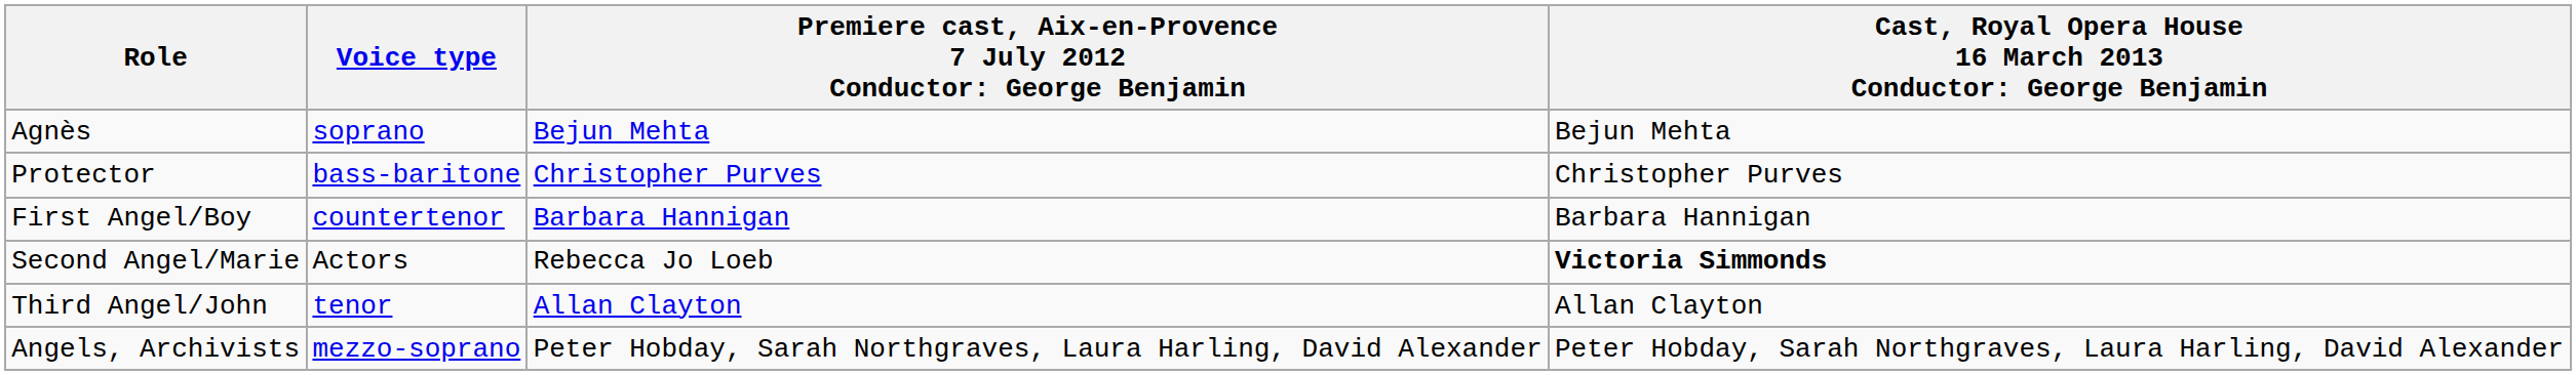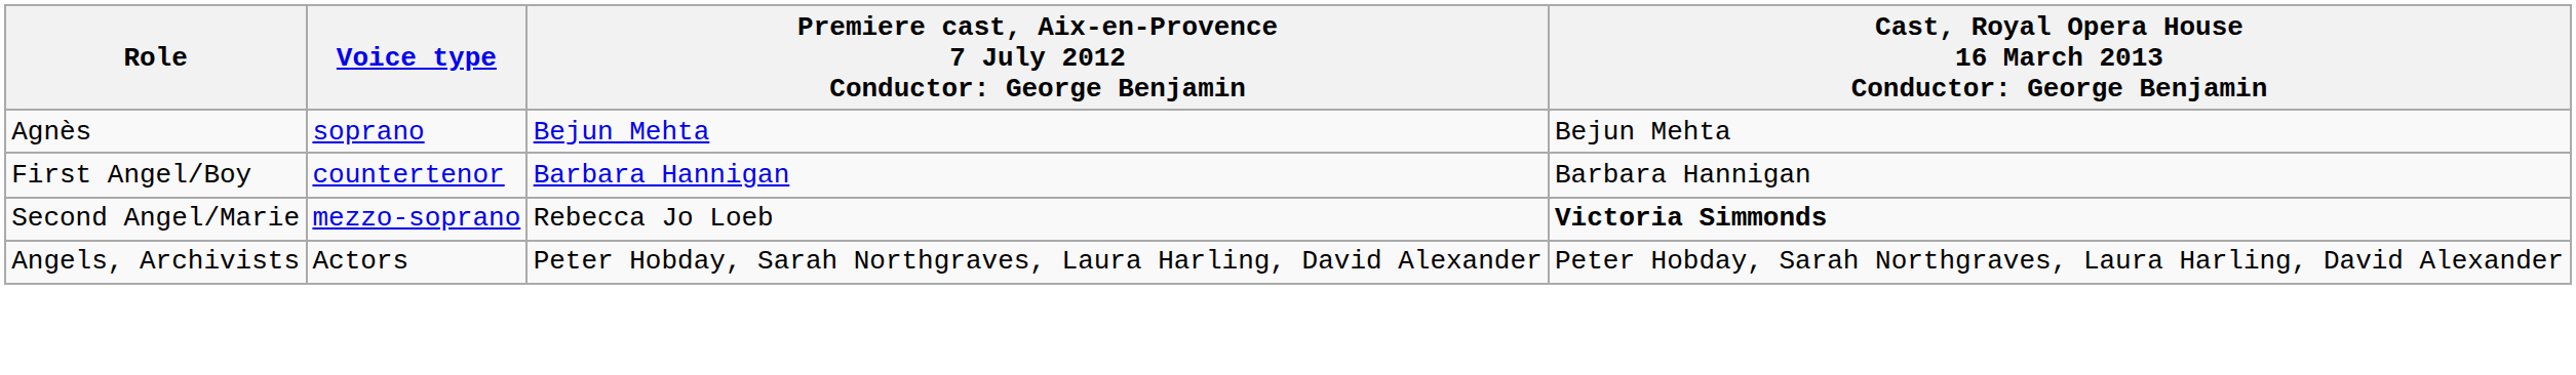- row: Protector | bass-baritone | Christopher Purves | Christopher Purves
Second Angel/Marie | Voice type: Actors -> mezzo-soprano
- row: Third Angel/John | tenor | Allan Clayton | Allan Clayton
Angels, Archivists | Voice type: mezzo-soprano -> Actors
